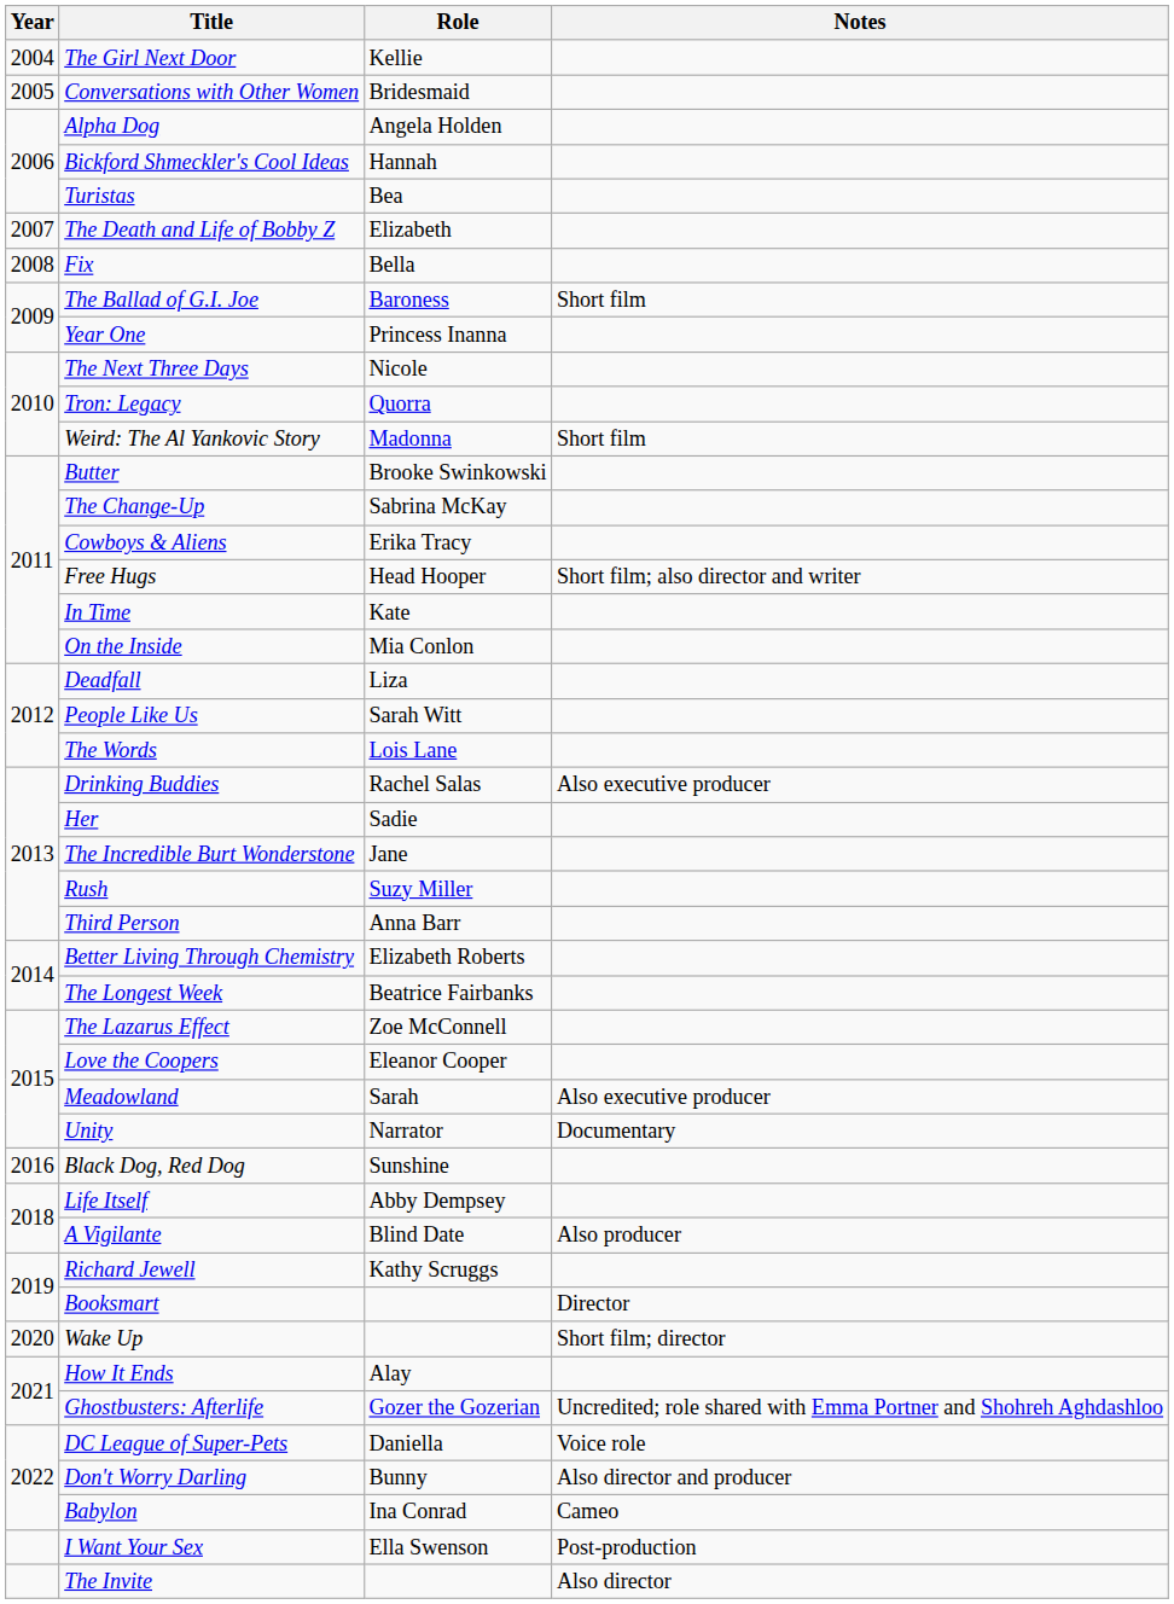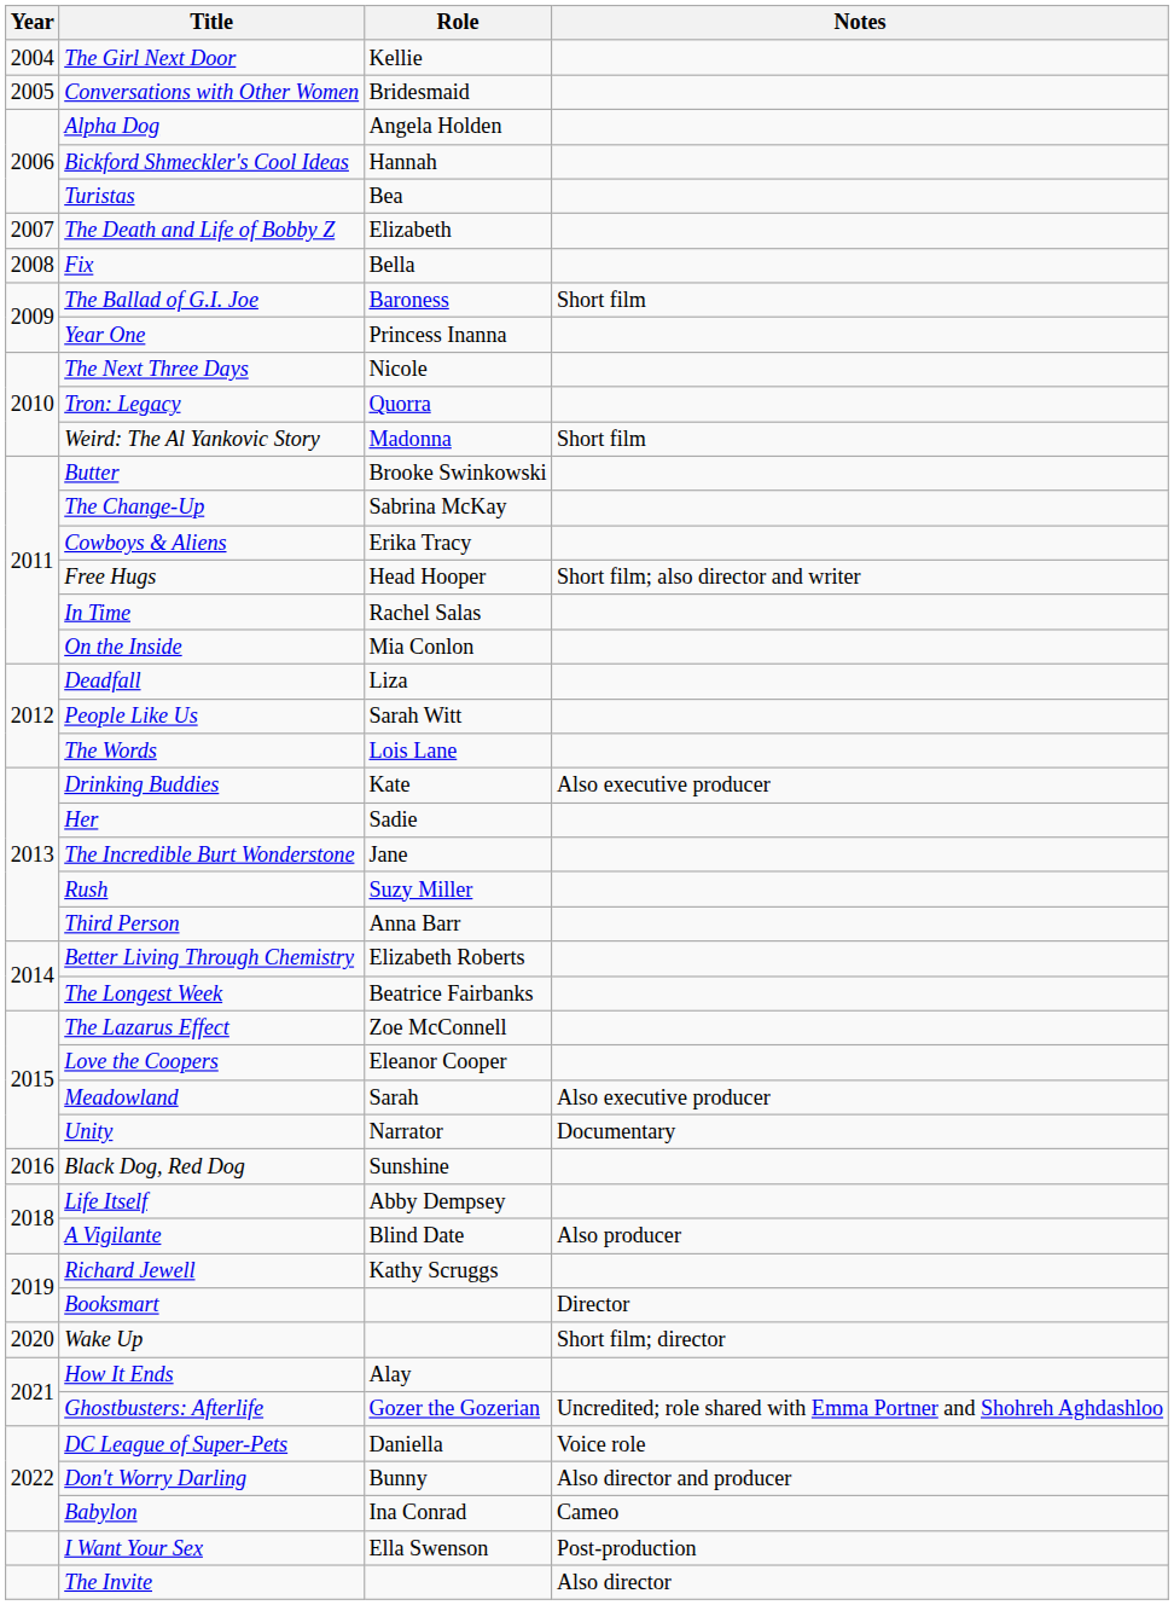In Time | Role: Kate -> Rachel Salas
Drinking Buddies | Role: Rachel Salas -> Kate
